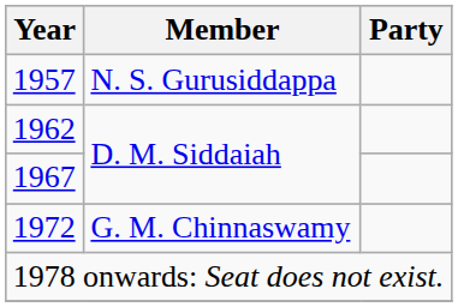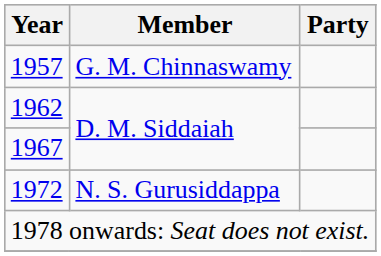1957 | Member: N. S. Gurusiddappa -> G. M. Chinnaswamy
1972 | Member: G. M. Chinnaswamy -> N. S. Gurusiddappa
